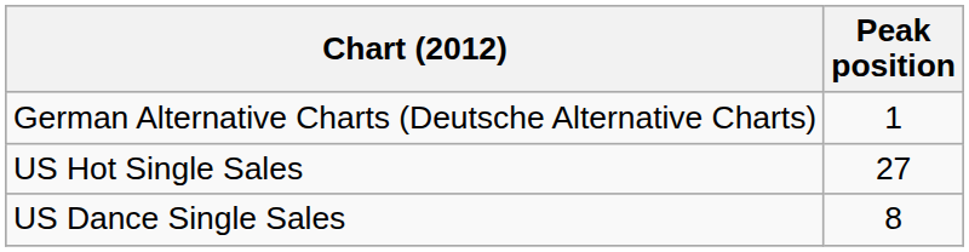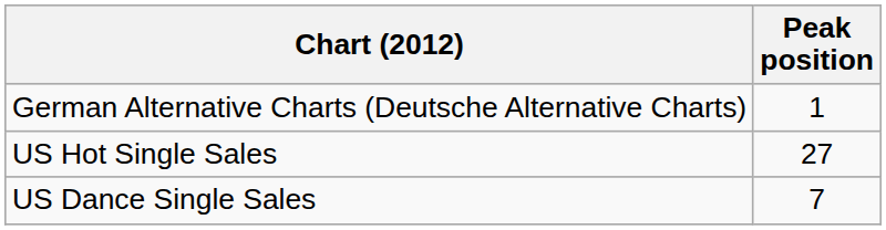US Dance Single Sales | Peak position: 8 -> 7
